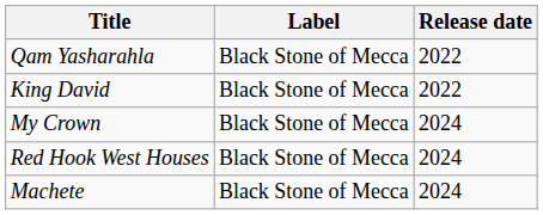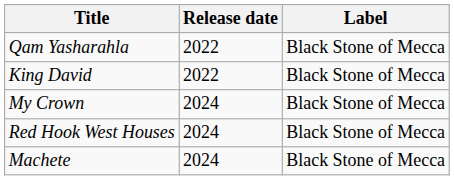columns swapped: Label <-> Release date
